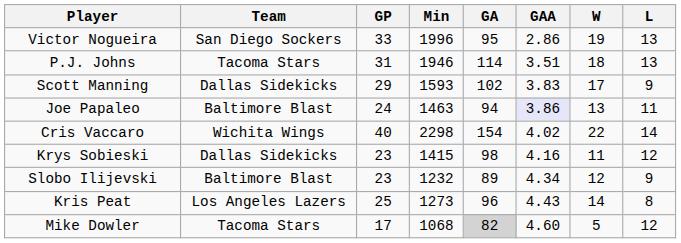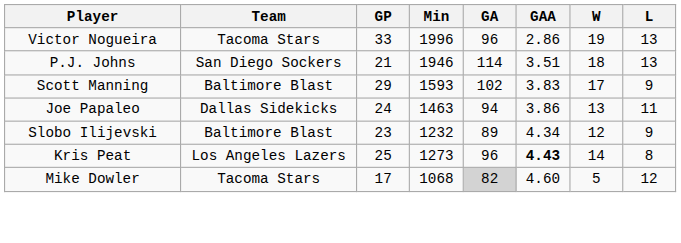Victor Nogueira | Team: San Diego Sockers -> Tacoma Stars
Victor Nogueira | GA: 95 -> 96
P.J. Johns | Team: Tacoma Stars -> San Diego Sockers
P.J. Johns | GP: 31 -> 21
Scott Manning | Team: Dallas Sidekicks -> Baltimore Blast
Joe Papaleo | Team: Baltimore Blast -> Dallas Sidekicks
Joe Papaleo | GAA: lavender background -> no background
- row: Cris Vaccaro | Wichita Wings | 40 | 2298 | 154 | 4.02 | 22 | 14
- row: Krys Sobieski | Dallas Sidekicks | 23 | 1415 | 98 | 4.16 | 11 | 12
Kris Peat | GAA: normal -> bold
